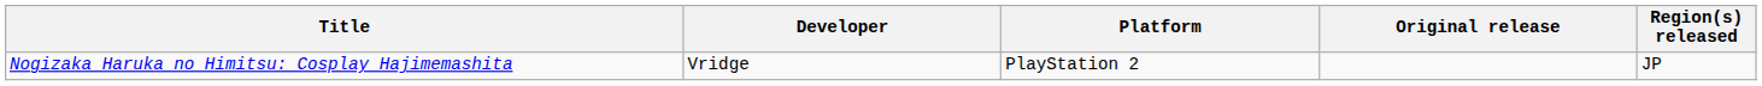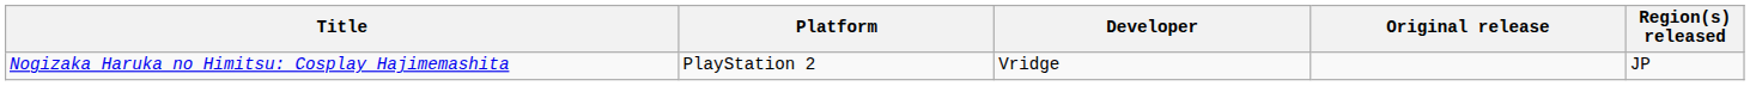columns swapped: Developer <-> Platform
